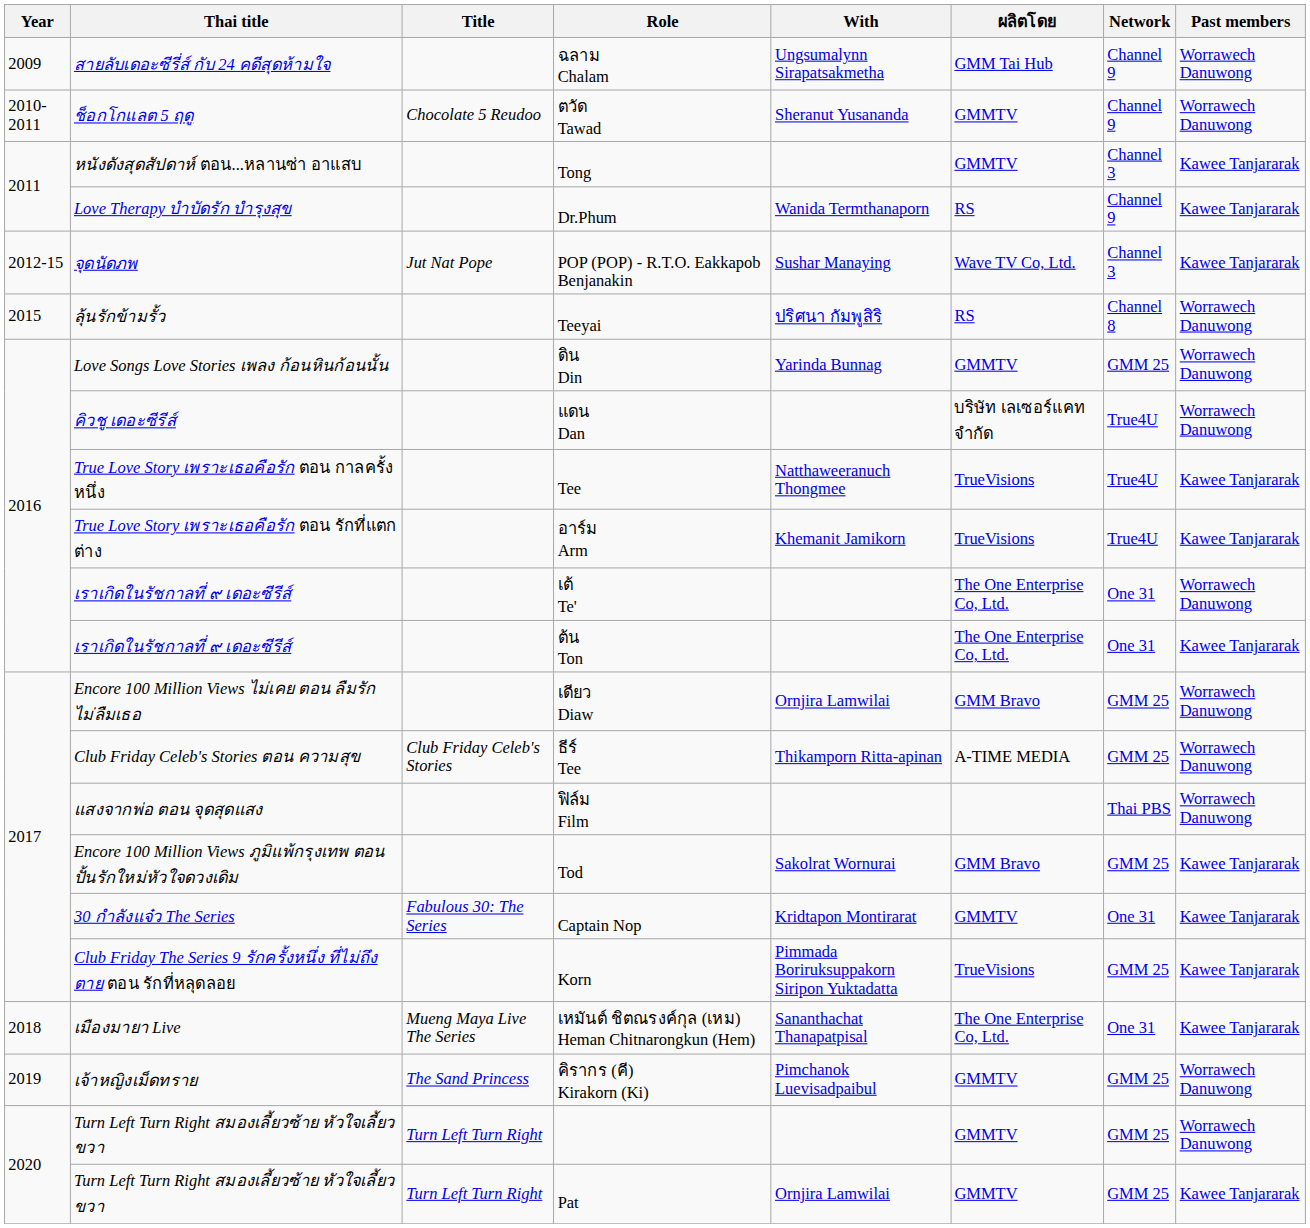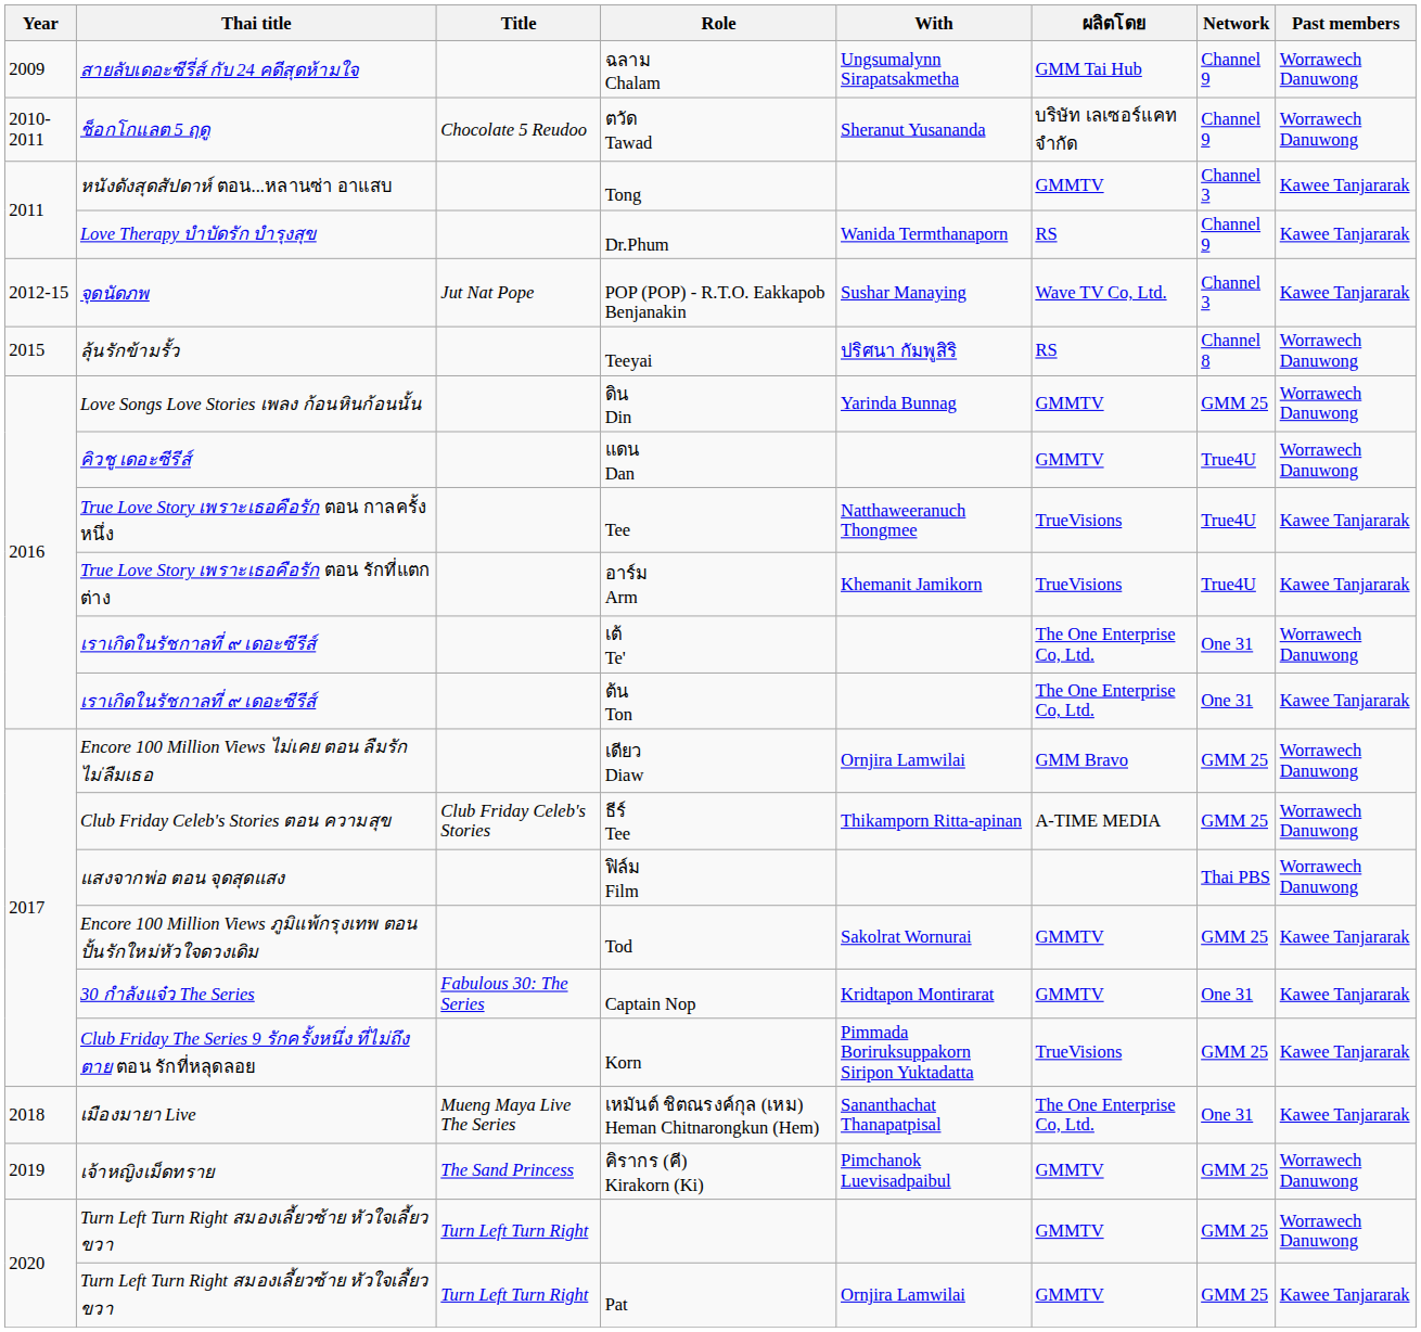ตวัด Tawad | ผลิตโดย: GMMTV -> บริษัท เลเซอร์แคท จำกัด
แดน Dan | ผลิตโดย: บริษัท เลเซอร์แคท จำกัด -> GMMTV
Tod | ผลิตโดย: GMM Bravo -> GMMTV
